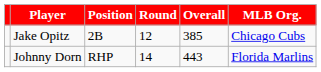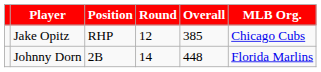Jake Opitz | Position: 2B -> RHP
Johnny Dorn | Position: RHP -> 2B
Johnny Dorn | Overall: 443 -> 448
